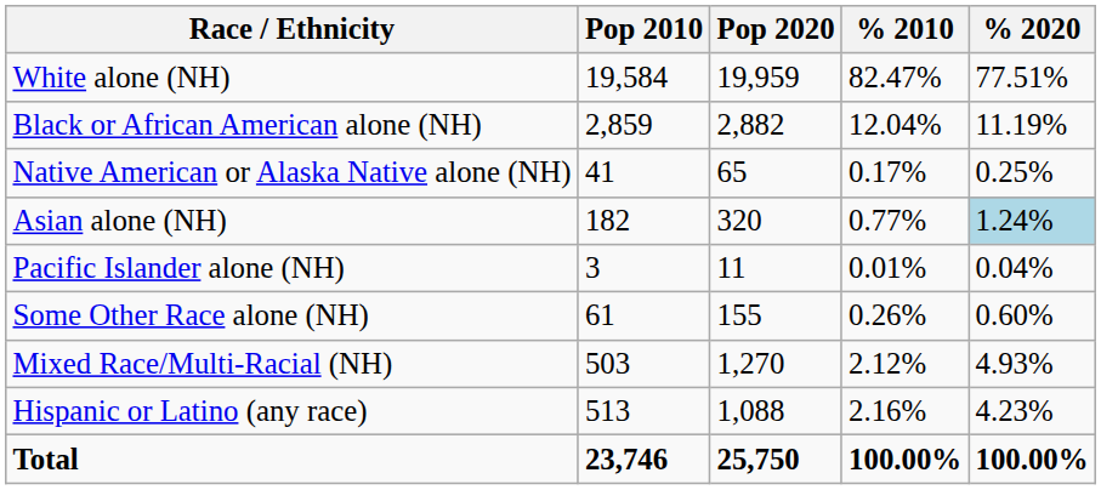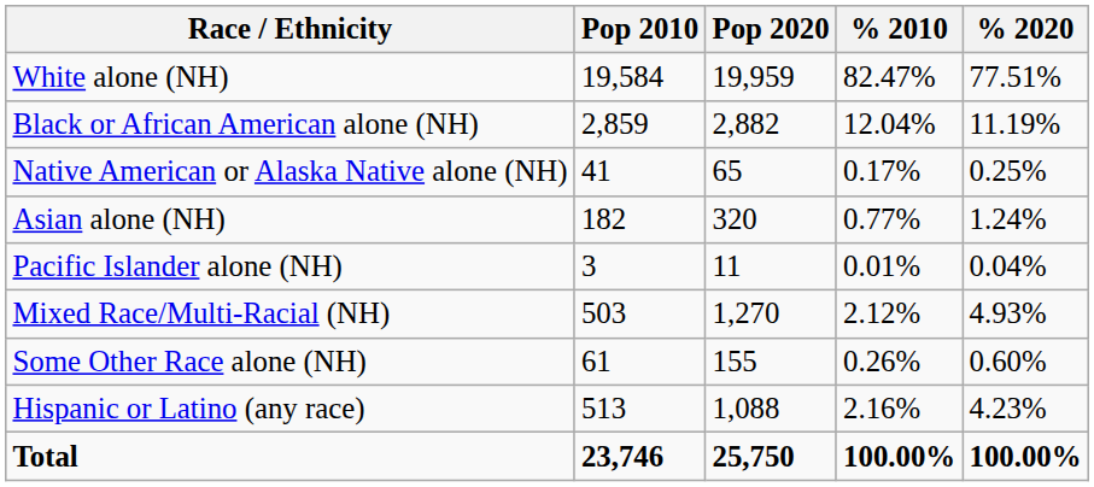Asian alone (NH) | % 2020: lightblue background -> no background
rows swapped: Some Other Race alone (NH) <-> Mixed Race/Multi-Racial (NH)
